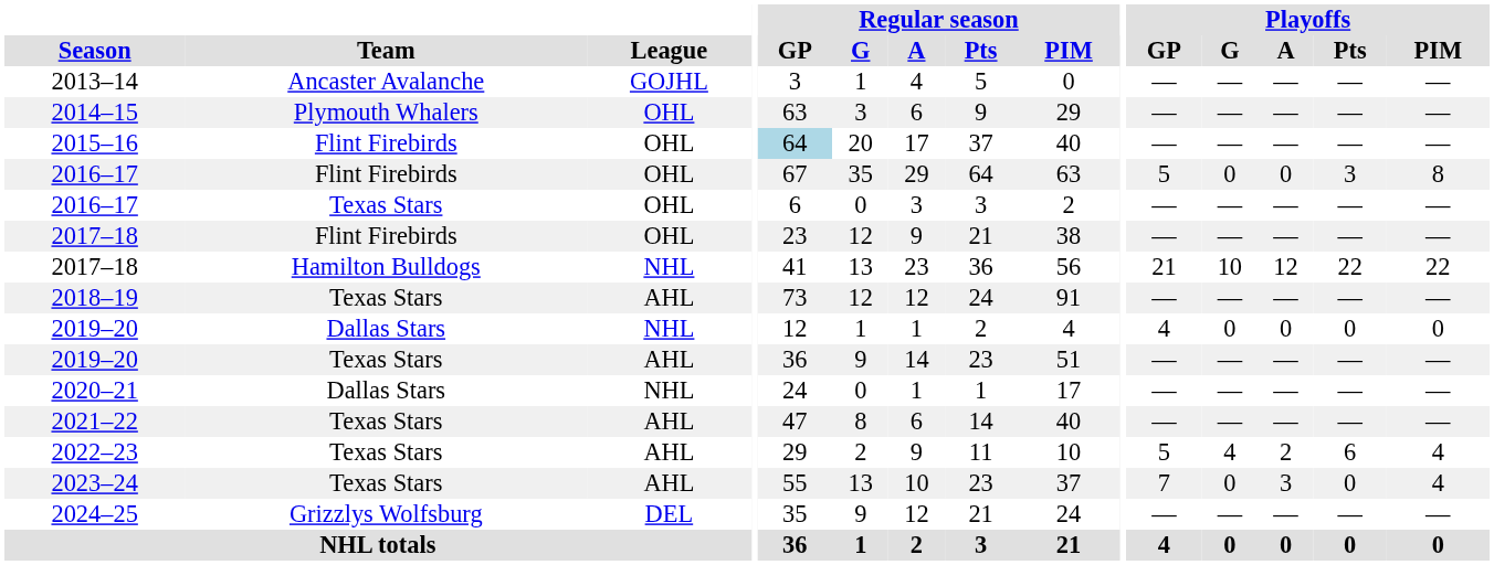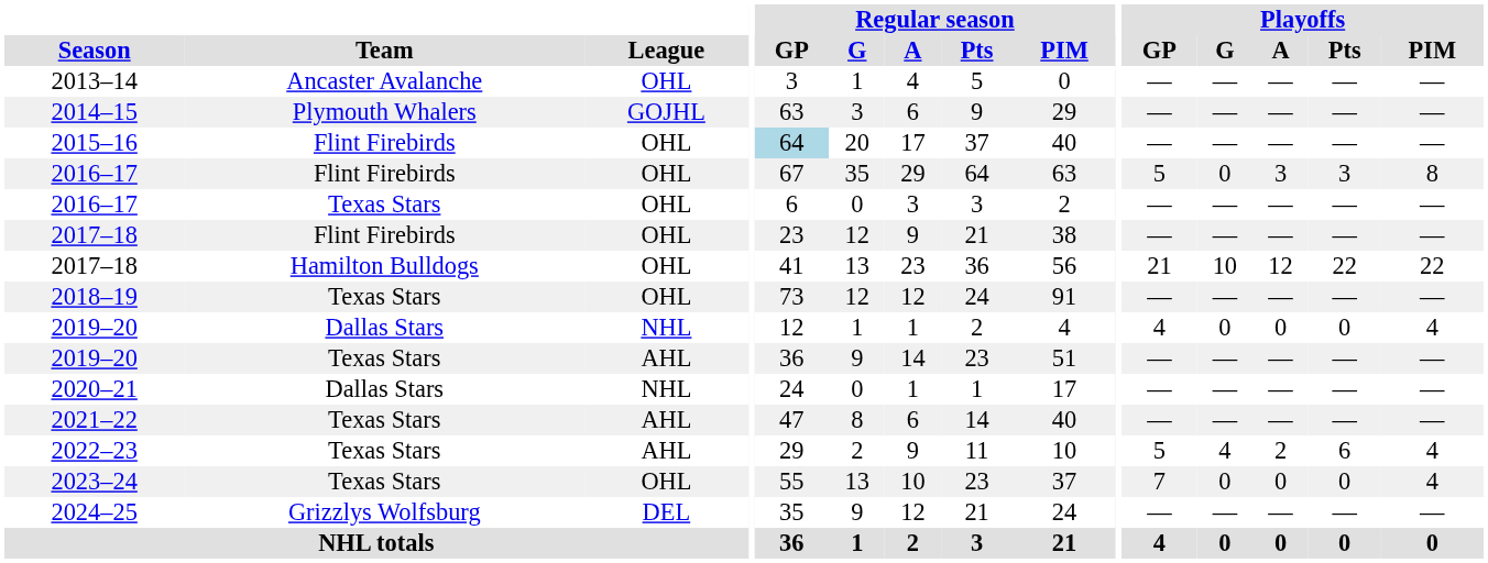2013–14 | League: GOJHL -> OHL
2014–15 | League: OHL -> GOJHL
2016–17 / Flint Firebirds | Playoffs / A: 0 -> 3
2017–18 / Hamilton Bulldogs | League: NHL -> OHL
2018–19 | League: AHL -> OHL
2019–20 / Dallas Stars | Playoffs / PIM: 0 -> 4
2023–24 | League: AHL -> OHL
2023–24 | Playoffs / A: 3 -> 0
